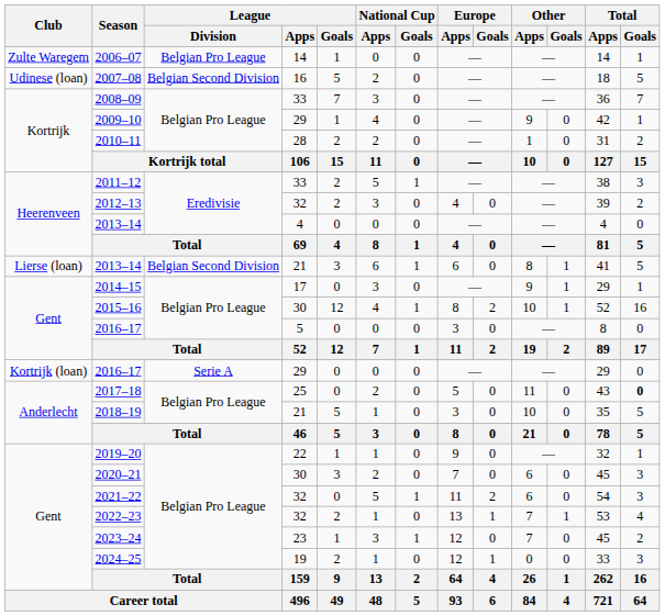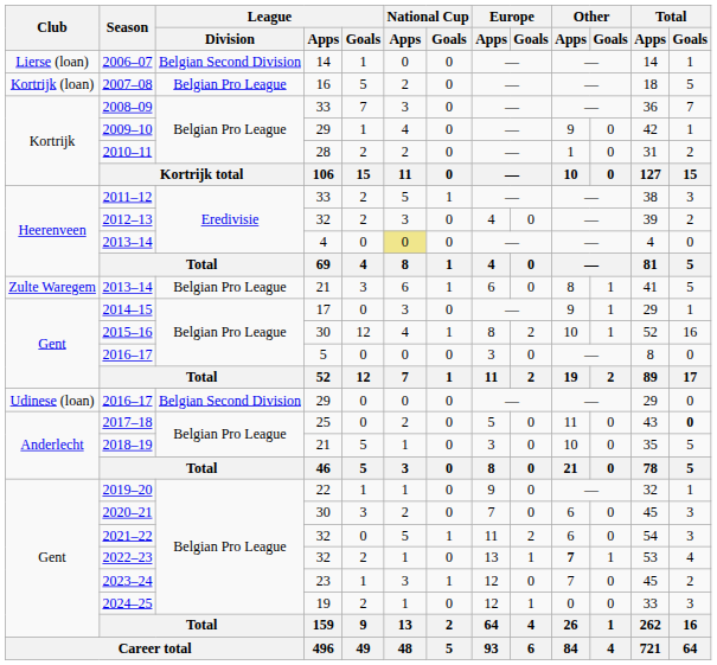2006–07 | Club: Zulte Waregem -> Lierse (loan)
2006–07 | League / Division: Belgian Pro League -> Belgian Second Division
2007–08 | Club: Udinese (loan) -> Kortrijk (loan)
2007–08 | League / Division: Belgian Second Division -> Belgian Pro League
2013–14 / 4 | National Cup / Apps: no background -> khaki background
2013–14 / 21 | Club: Lierse (loan) -> Zulte Waregem
2013–14 / 21 | League / Division: Belgian Second Division -> Belgian Pro League
2016–17 / 29 | Club: Kortrijk (loan) -> Udinese (loan)
2016–17 / 29 | League / Division: Serie A -> Belgian Second Division
2022–23 | Other / Apps: normal -> bold
